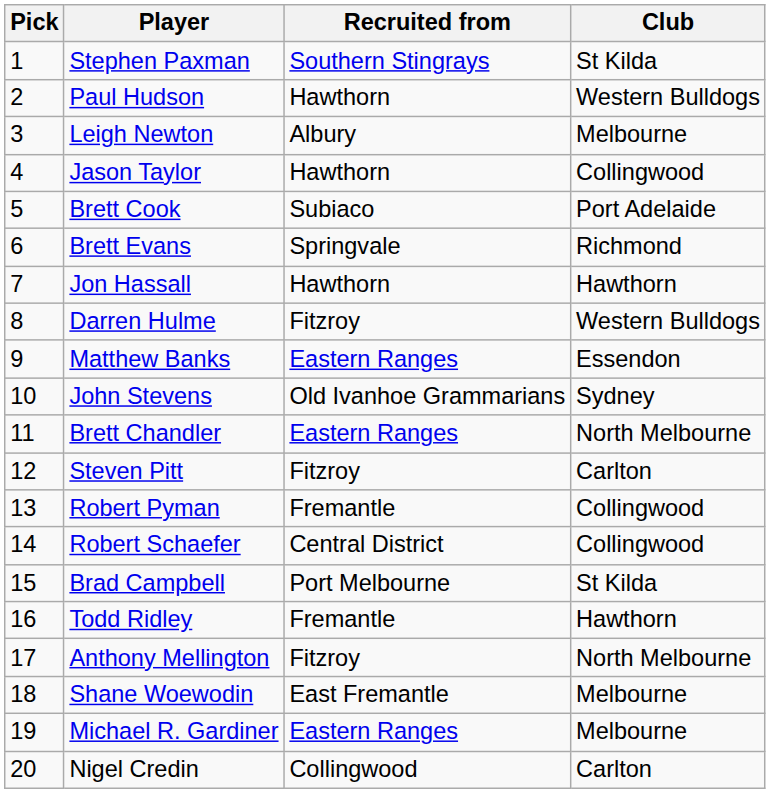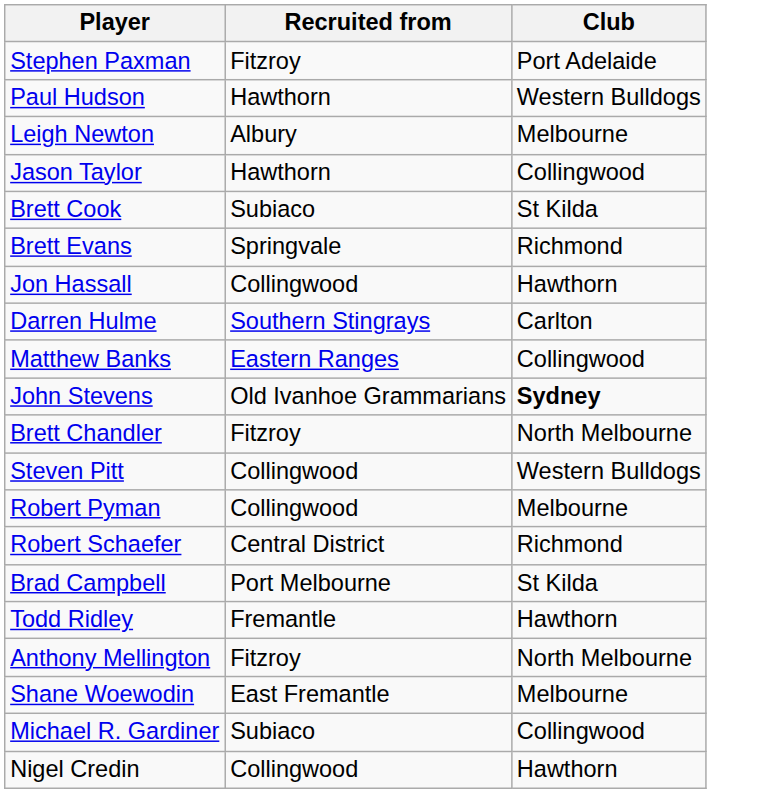- column: Pick | 1 | 2 | 3 | 4 | 5 | 6 | 7 | 8 | 9 | 10 | 11 | 12 | 13 | 14 | 15 | 16 | 17 | 18 | 19 | 20
Stephen Paxman | Recruited from: Southern Stingrays -> Fitzroy
Stephen Paxman | Club: St Kilda -> Port Adelaide
Brett Cook | Club: Port Adelaide -> St Kilda
Jon Hassall | Recruited from: Hawthorn -> Collingwood
Darren Hulme | Recruited from: Fitzroy -> Southern Stingrays
Darren Hulme | Club: Western Bulldogs -> Carlton
Matthew Banks | Club: Essendon -> Collingwood
John Stevens | Club: normal -> bold
Brett Chandler | Recruited from: Eastern Ranges -> Fitzroy
Steven Pitt | Recruited from: Fitzroy -> Collingwood
Steven Pitt | Club: Carlton -> Western Bulldogs
Robert Pyman | Recruited from: Fremantle -> Collingwood
Robert Pyman | Club: Collingwood -> Melbourne
Robert Schaefer | Club: Collingwood -> Richmond
Michael R. Gardiner | Recruited from: Eastern Ranges -> Subiaco
Michael R. Gardiner | Club: Melbourne -> Collingwood
Nigel Credin | Club: Carlton -> Hawthorn
